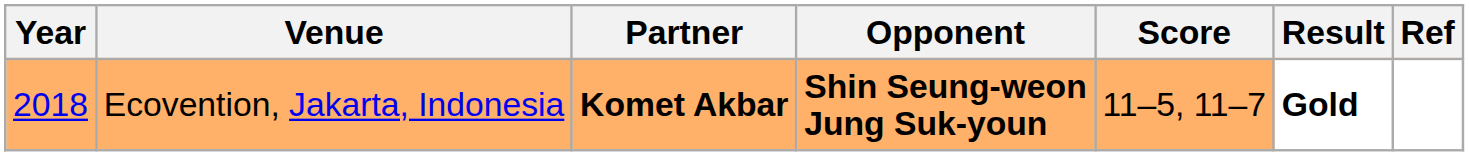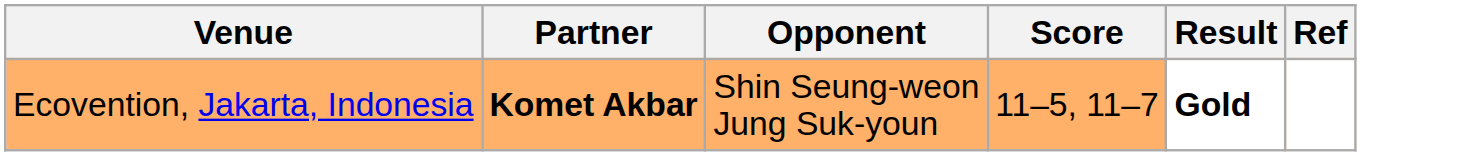- column: Year | 2018
Ecovention, Jakarta, Indonesia | Opponent: bold -> normal
